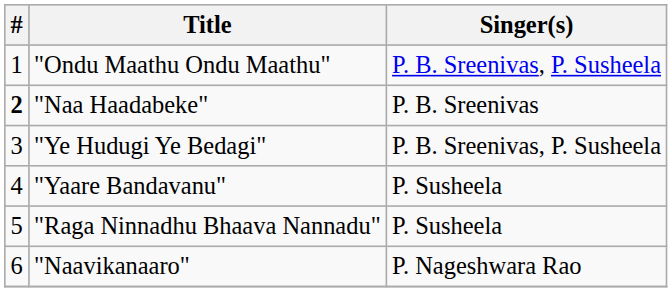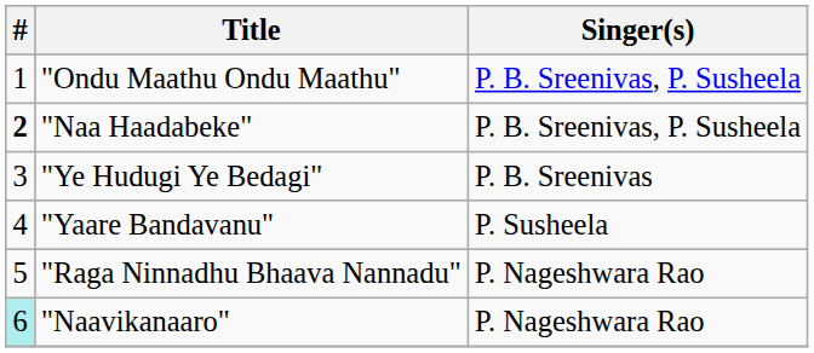"Naa Haadabeke" | Singer(s): P. B. Sreenivas -> P. B. Sreenivas, P. Susheela
"Ye Hudugi Ye Bedagi" | Singer(s): P. B. Sreenivas, P. Susheela -> P. B. Sreenivas
"Raga Ninnadhu Bhaava Nannadu" | Singer(s): P. Susheela -> P. Nageshwara Rao
"Naavikanaaro" | #: no background -> paleturquoise background
